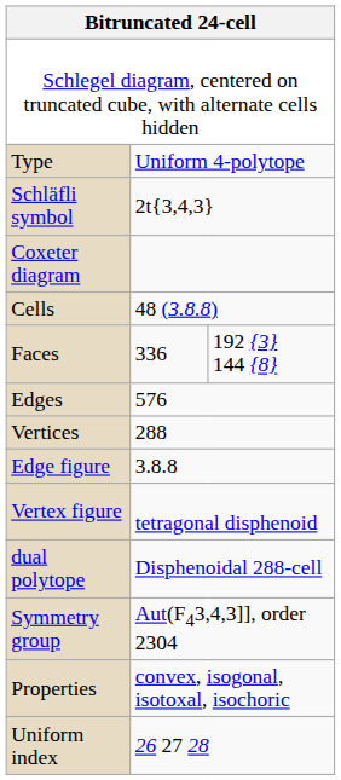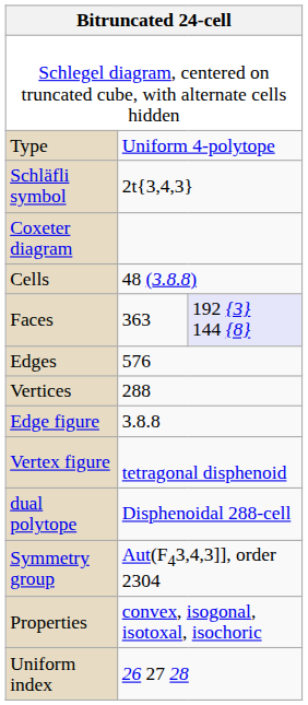Faces | column 2: 336 -> 363
Faces | column 3: no background -> lavender background
